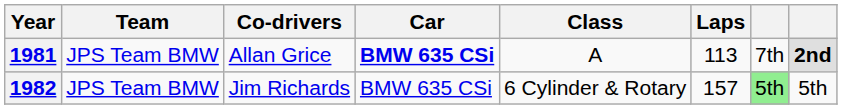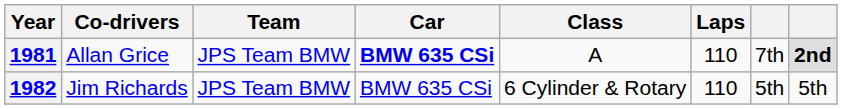columns swapped: Team <-> Co-drivers
1981 | Laps: 113 -> 110
1982 | Laps: 157 -> 110
1982 | column 7: lightgreen background -> no background
